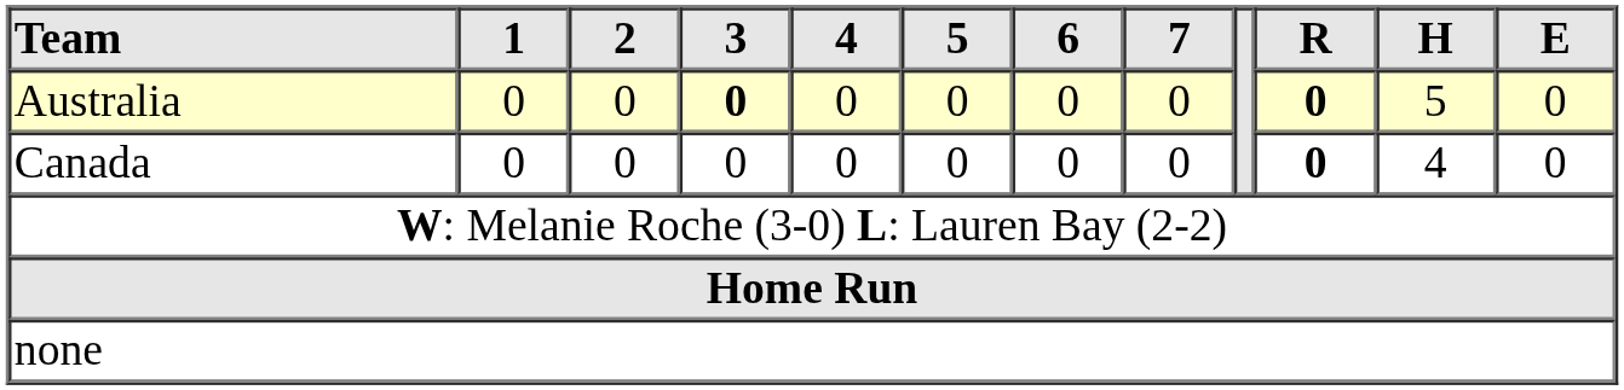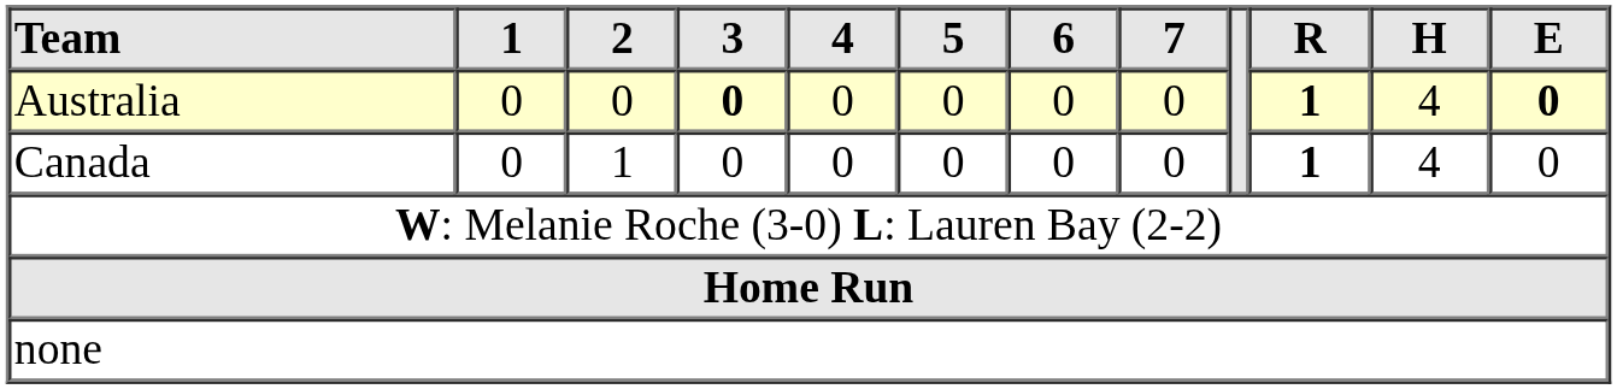Australia | R: 0 -> 1
Australia | H: 5 -> 4
Australia | E: normal -> bold
Canada | 2: 0 -> 1
Canada | R: 0 -> 1
